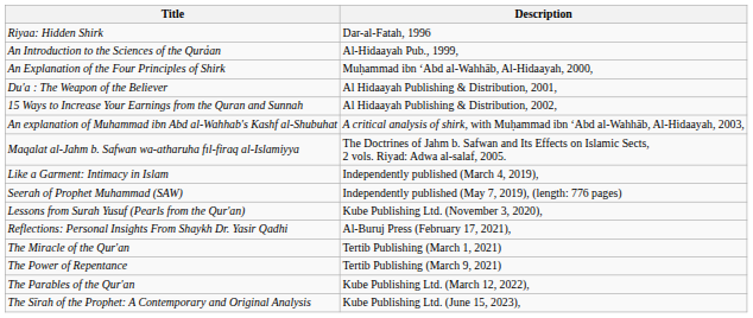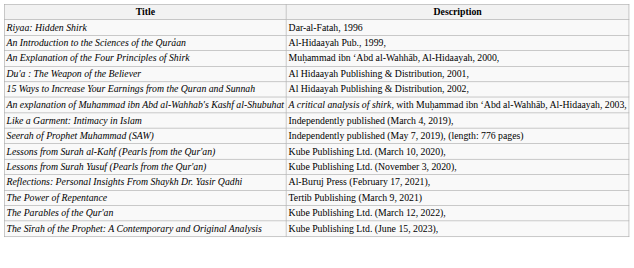- row: Maqalat al-Jahm b. Safwan wa-atharuha fıl-firaq al-Islamiyya | The Doctrines of Jahm b. Safwan and Its Effects on Islamic Sects, 2 vols. Riyad: Adwa al-salaf, 2005.
+ row: Lessons from Surah al-Kahf (Pearls from the Qur'an) | Kube Publishing Ltd. (March 10, 2020),
- row: The Miracle of the Qur'an | Tertib Publishing (March 1, 2021)
